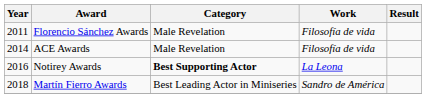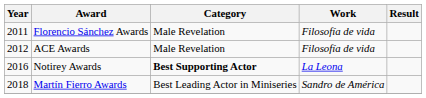ACE Awards | Year: 2014 -> 2012
